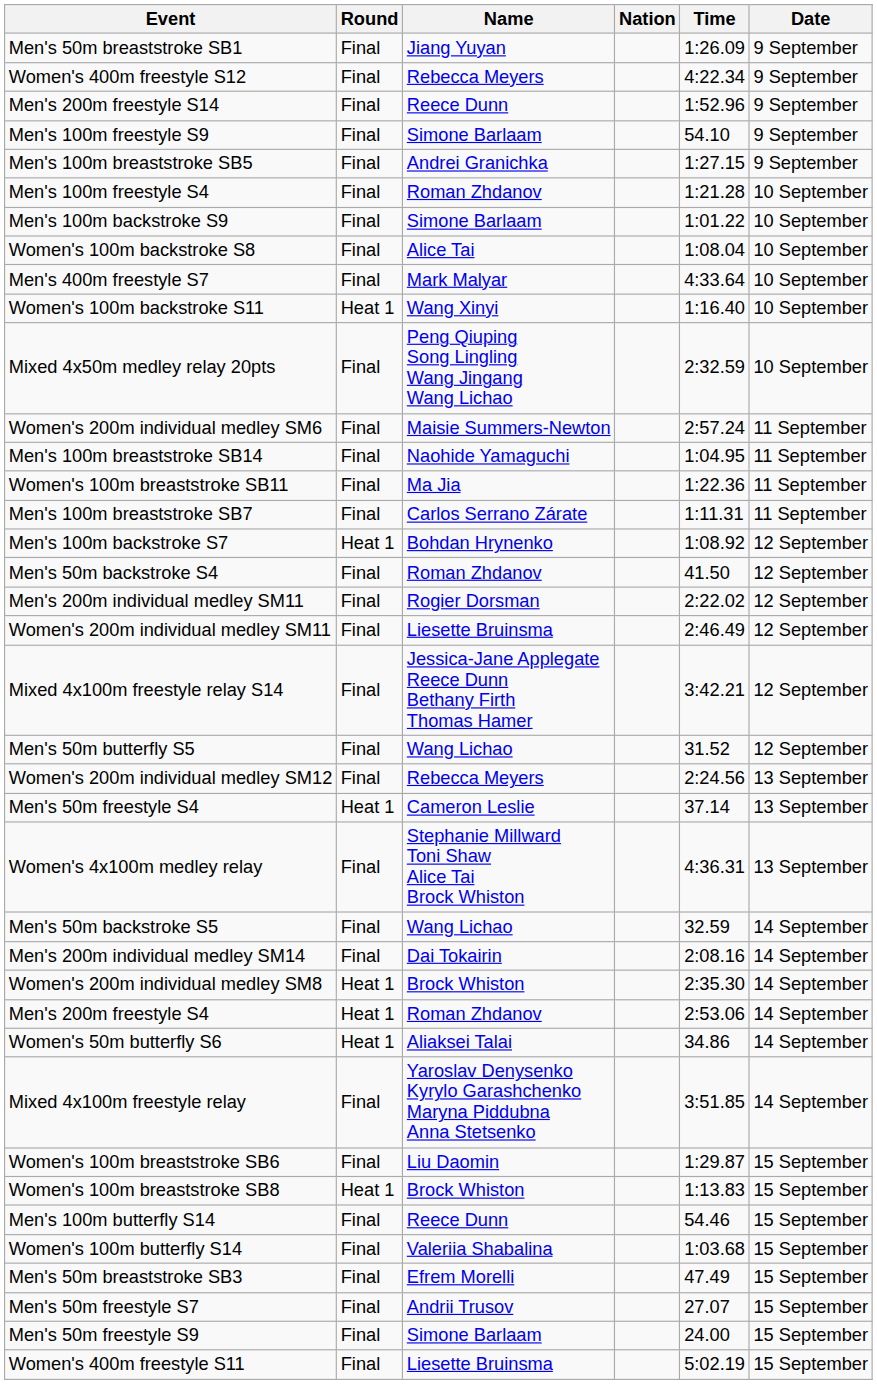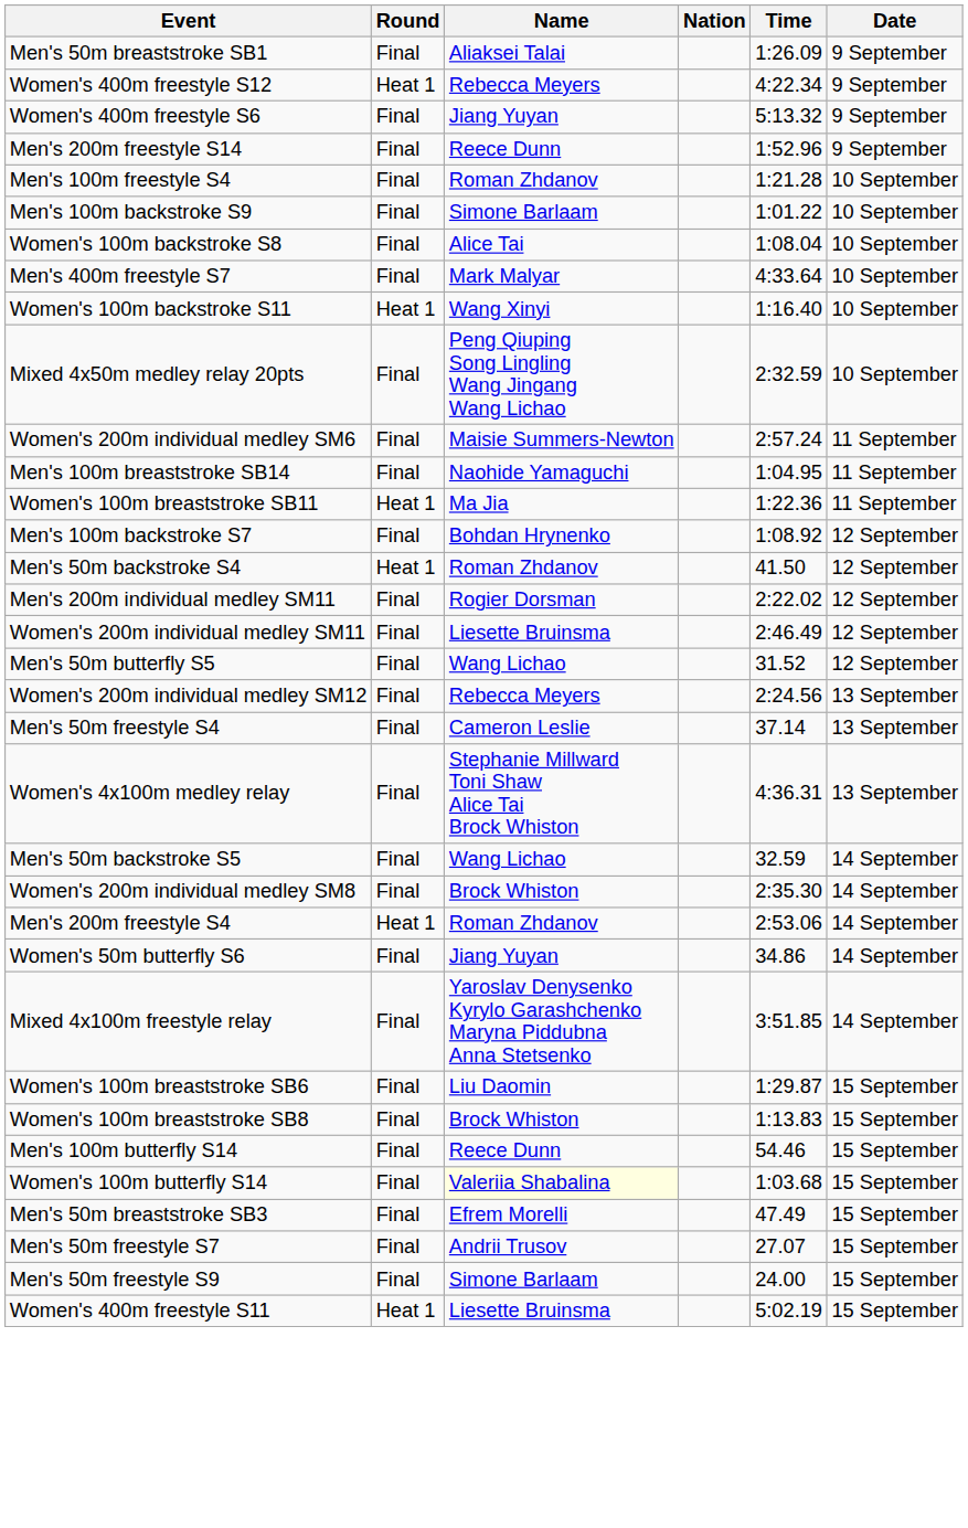Men's 50m breaststroke SB1 | Name: Jiang Yuyan -> Aliaksei Talai
Women's 400m freestyle S12 | Round: Final -> Heat 1
+ row: Women's 400m freestyle S6 | Final | Jiang Yuyan | 5:13.32 | 9 September
- row: Men's 100m freestyle S9 | Final | Simone Barlaam | 54.10 | 9 September
- row: Men's 100m breaststroke SB5 | Final | Andrei Granichka | 1:27.15 | 9 September
Women's 100m breaststroke SB11 | Round: Final -> Heat 1
- row: Men's 100m breaststroke SB7 | Final | Carlos Serrano Zárate | 1:11.31 | 11 September
Men's 100m backstroke S7 | Round: Heat 1 -> Final
Men's 50m backstroke S4 | Round: Final -> Heat 1
- row: Mixed 4x100m freestyle relay S14 | Final | Jessica-Jane Applegate Reece Dunn Bethany Firth Thomas Hamer | 3:42.21 | 12 September
Men's 50m freestyle S4 | Round: Heat 1 -> Final
- row: Men's 200m individual medley SM14 | Final | Dai Tokairin | 2:08.16 | 14 September
Women's 200m individual medley SM8 | Round: Heat 1 -> Final
Women's 50m butterfly S6 | Round: Heat 1 -> Final
Women's 50m butterfly S6 | Name: Aliaksei Talai -> Jiang Yuyan
Women's 100m breaststroke SB8 | Round: Heat 1 -> Final
Women's 100m butterfly S14 | Name: no background -> lightyellow background
Women's 400m freestyle S11 | Round: Final -> Heat 1
